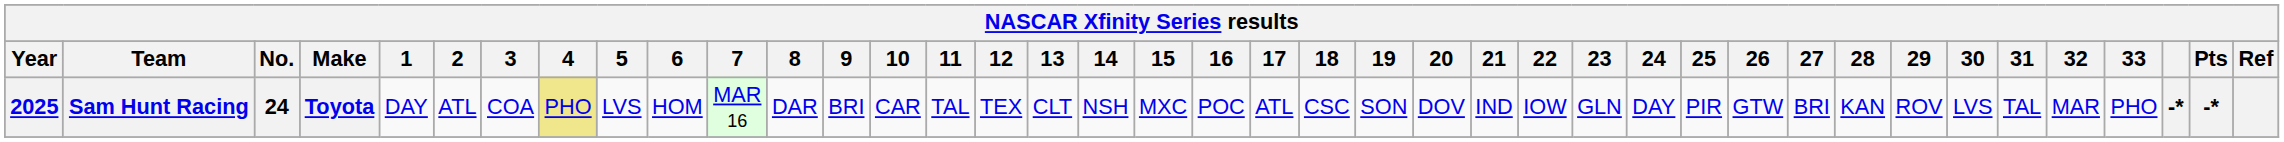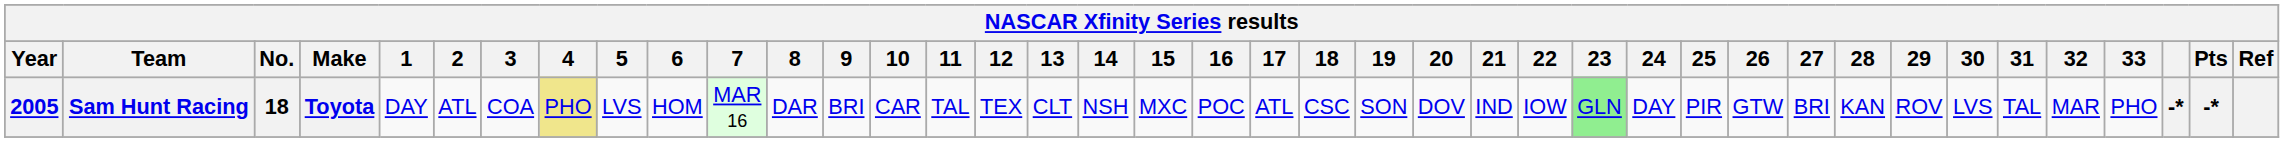Sam Hunt Racing | Year: 2025 -> 2005
Sam Hunt Racing | No.: 24 -> 18
Sam Hunt Racing | 23: no background -> lightgreen background
